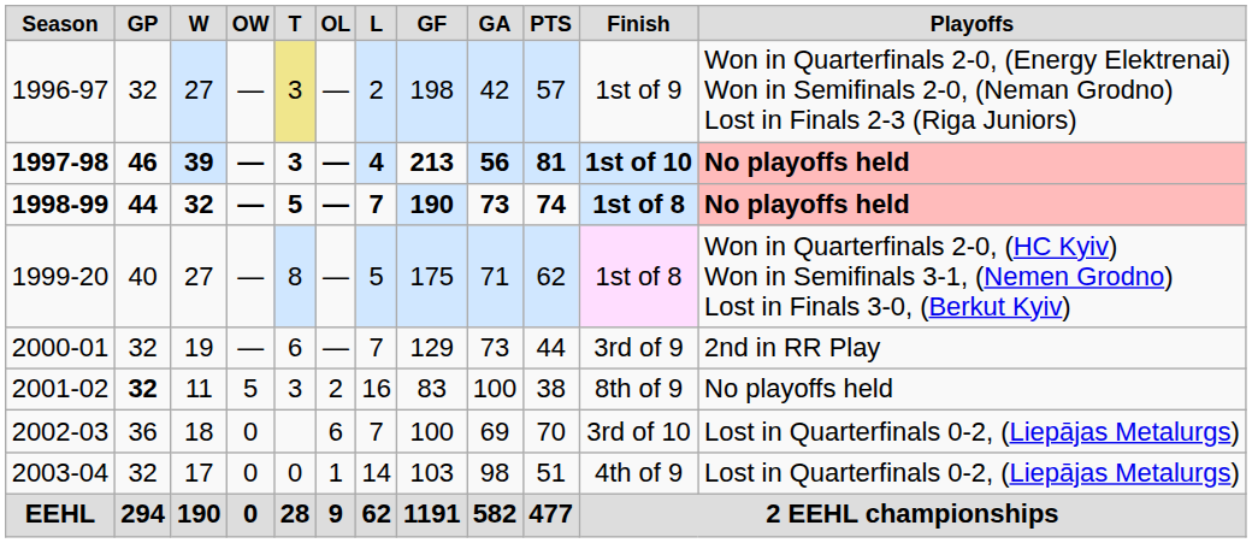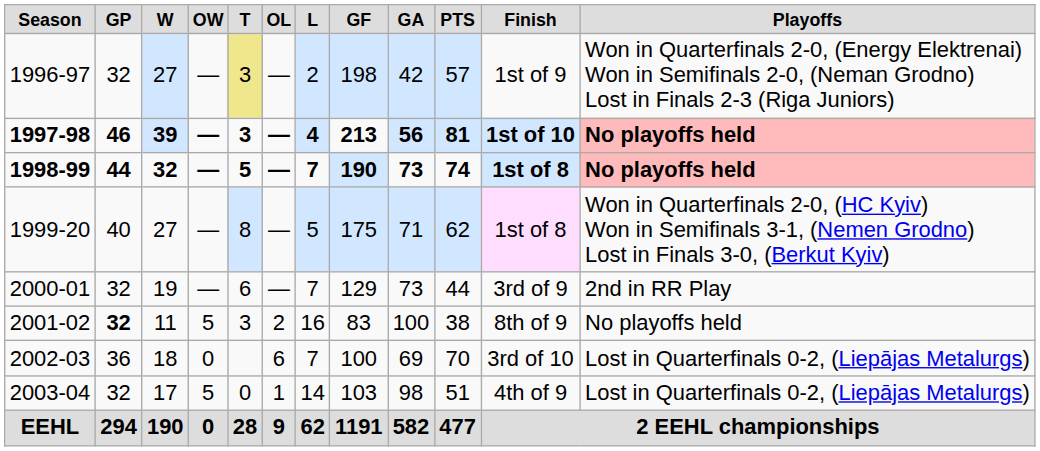2003-04 | column 4: 0 -> 5
